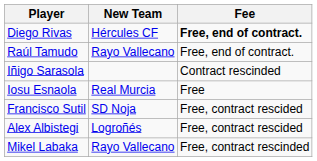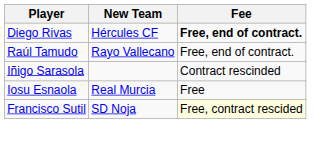Francisco Sutil | Fee: no background -> lightyellow background
- row: Alex Albistegi | Logroñés | Free, contract rescided
- row: Mikel Labaka | Rayo Vallecano | Free, contract rescinded
